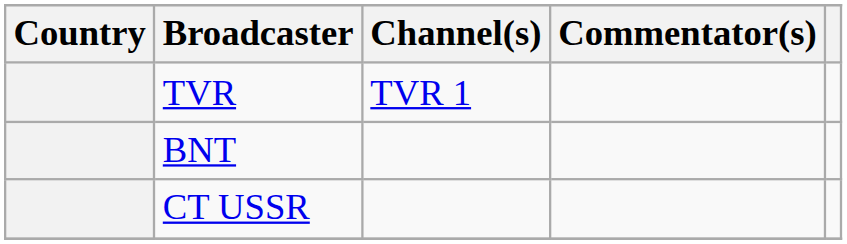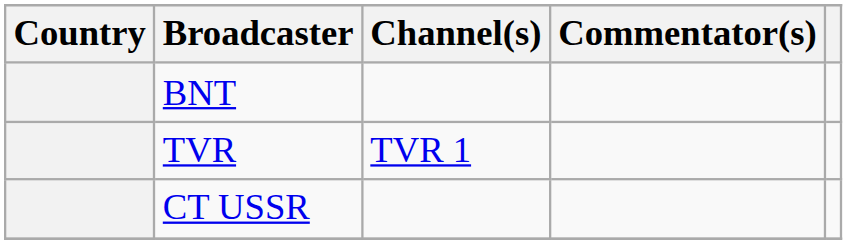rows swapped: BNT <-> TVR
